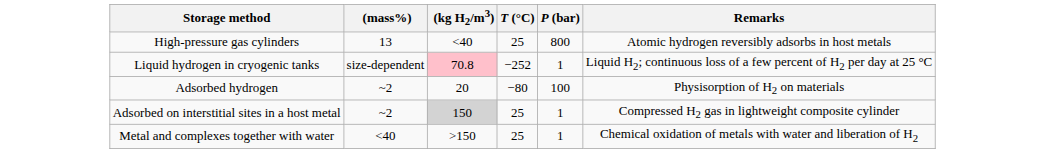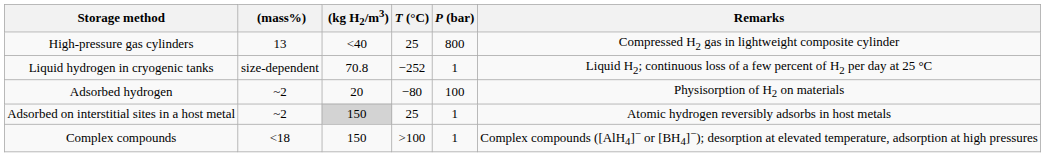High-pressure gas cylinders | Remarks: Atomic hydrogen reversibly adsorbs in host metals -> Compressed H2 gas in lightweight composite cylinder
Liquid hydrogen in cryogenic tanks | (kg H2/m3): pink background -> no background
Adsorbed on interstitial sites in a host metal | Remarks: Compressed H2 gas in lightweight composite cylinder -> Atomic hydrogen reversibly adsorbs in host metals
+ row: Complex compounds | <18 | 150 | >100 | 1 | Complex compounds ([AlH4]− or [BH4]−); desorption at elevated temperature, adsorption at high pressures
- row: Metal and complexes together with water | <40 | >150 | 25 | 1 | Chemical oxidation of metals with water and liberation of H2
